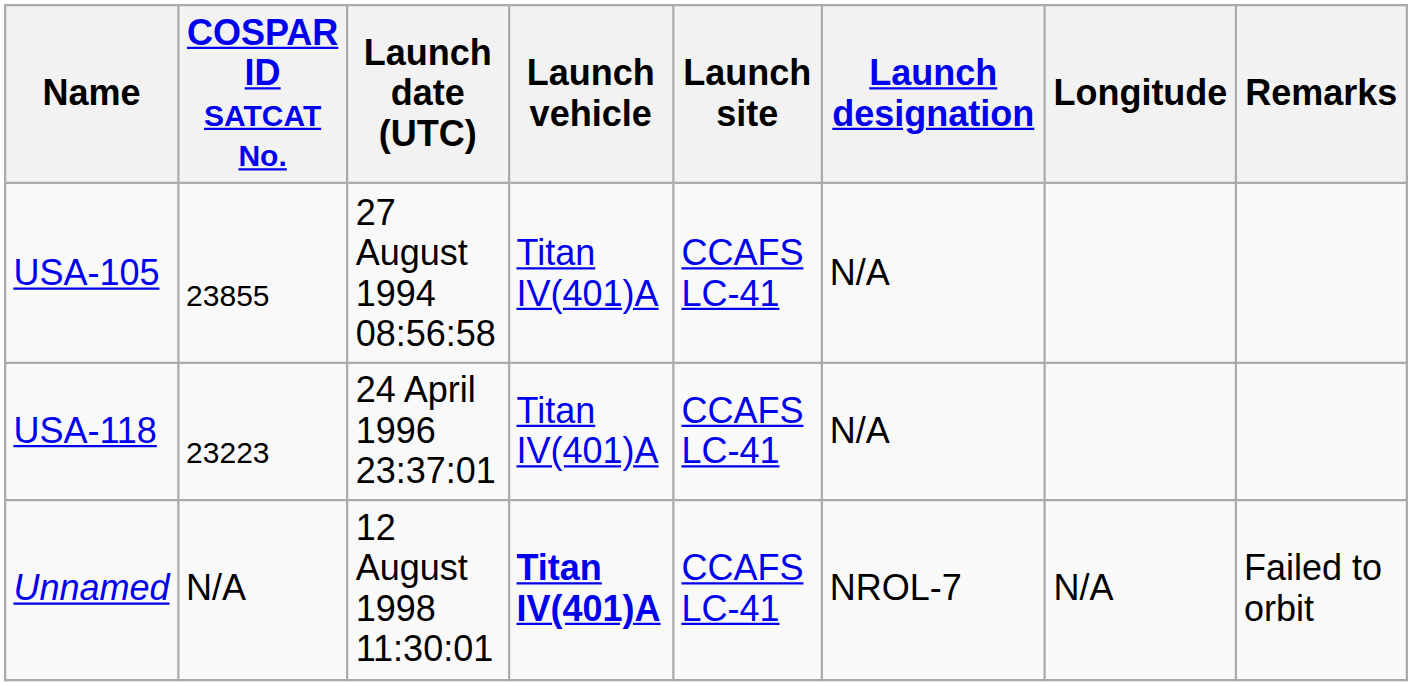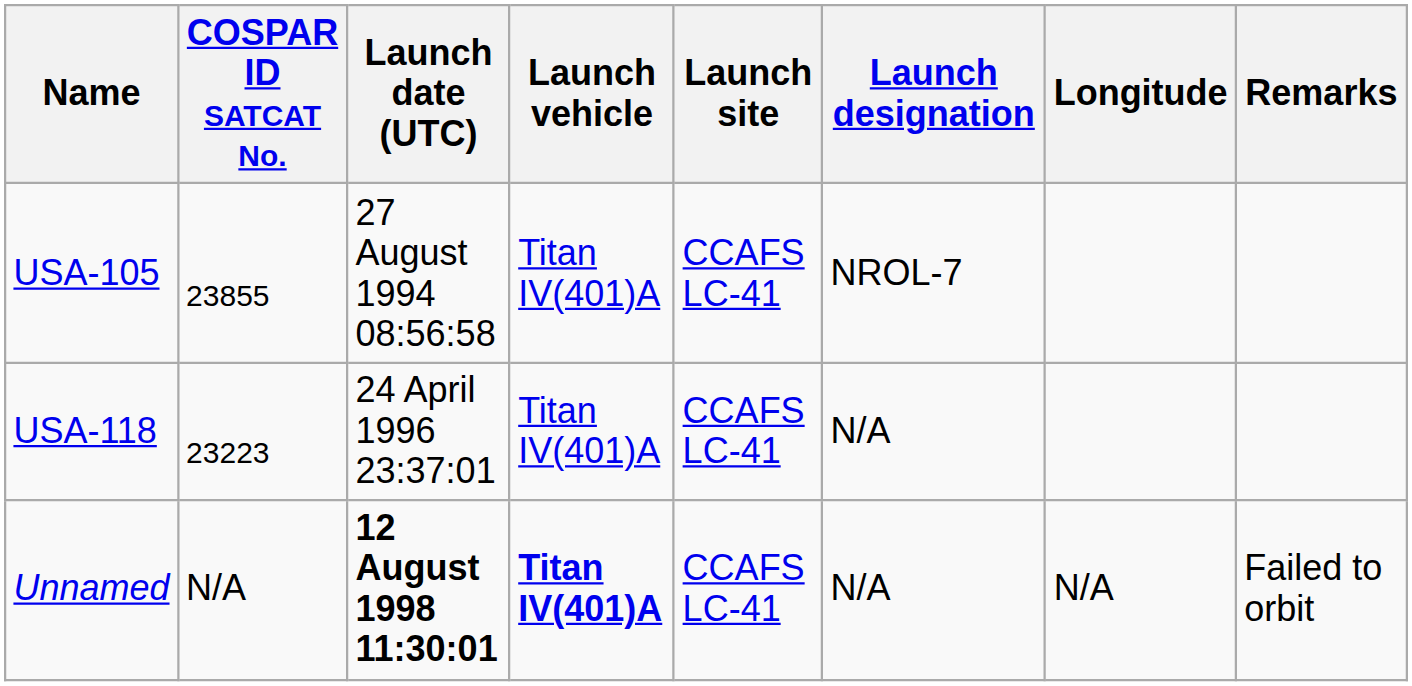USA-105 | Launch designation: N/A -> NROL-7
Unnamed | Launch date (UTC): normal -> bold
Unnamed | Launch designation: NROL-7 -> N/A
